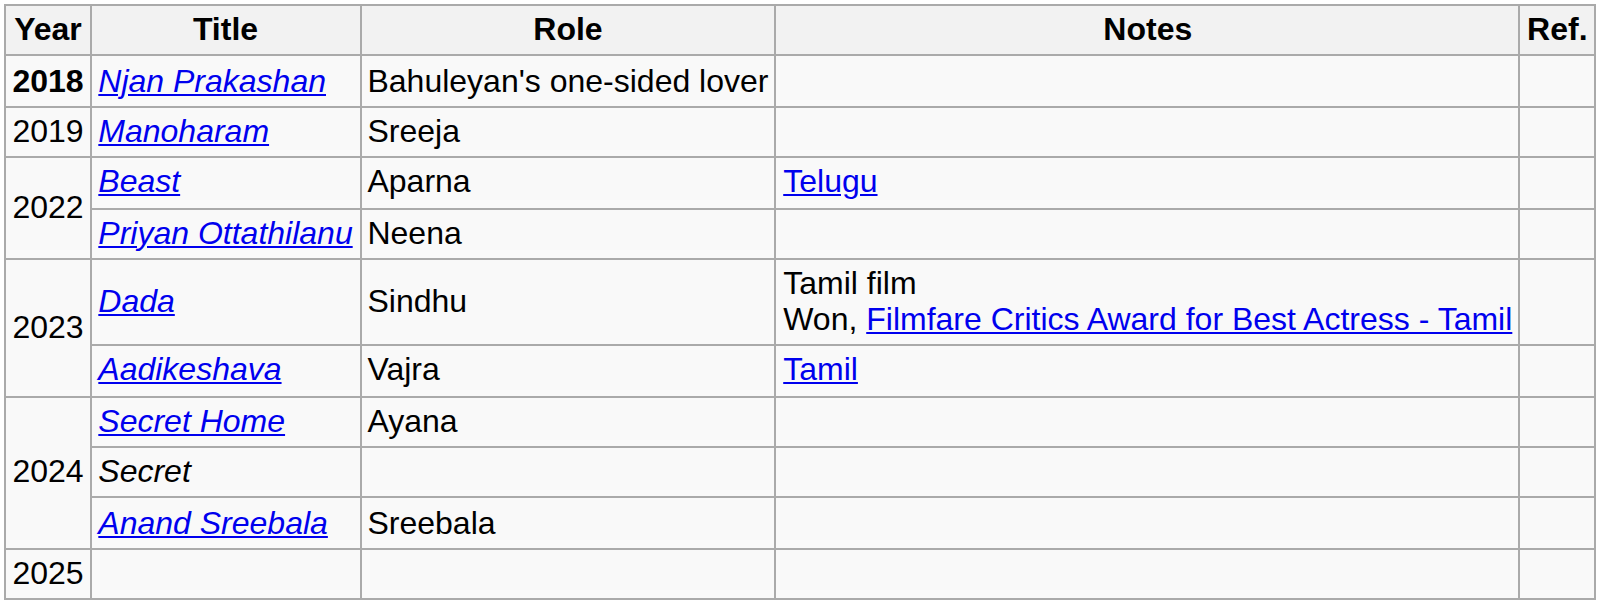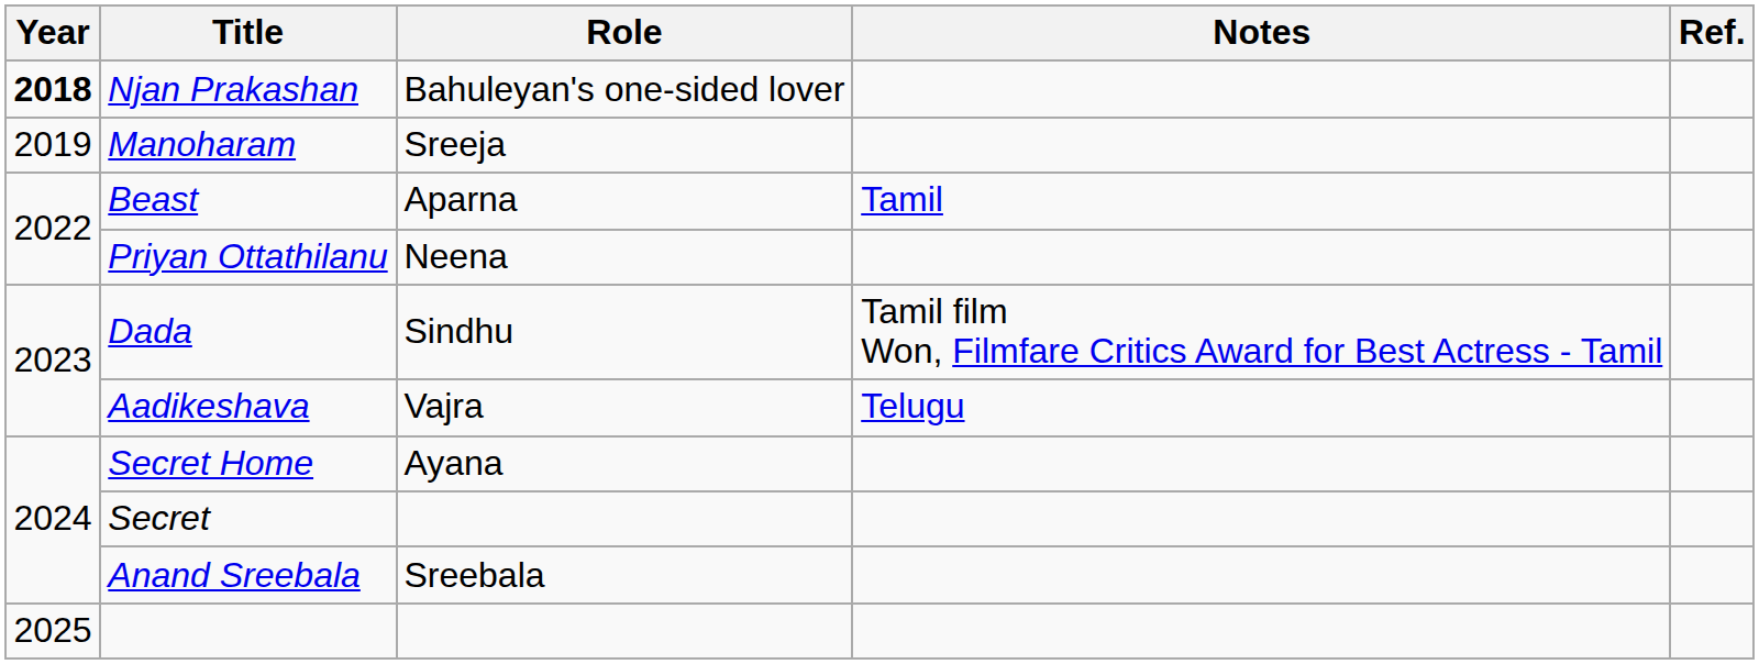Beast | Notes: Telugu -> Tamil
Aadikeshava | Notes: Tamil -> Telugu
